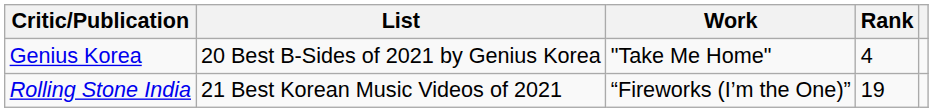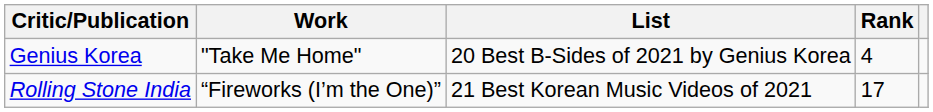columns swapped: List <-> Work
Rolling Stone India | Rank: 19 -> 17
